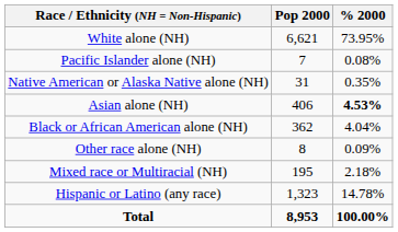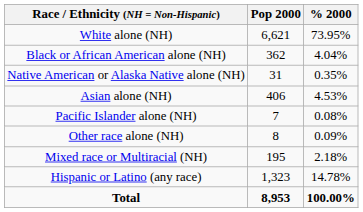rows swapped: Black or African American alone (NH) <-> Pacific Islander alone (NH)
Asian alone (NH) | % 2000: bold -> normal
